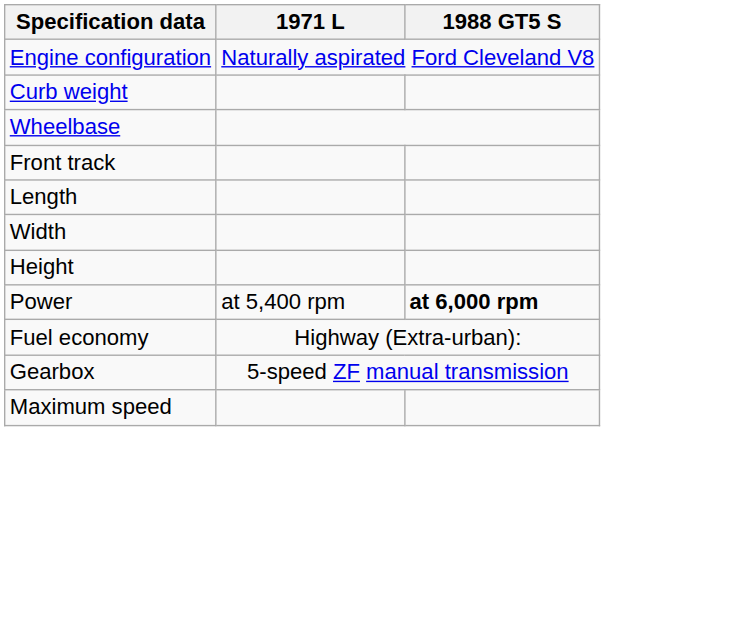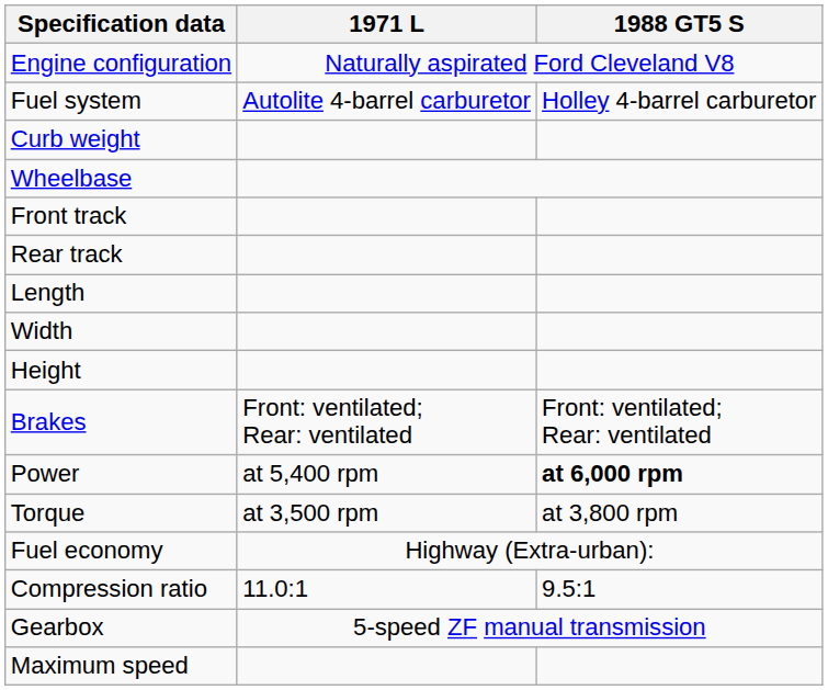+ row: Fuel system | Autolite 4-barrel carburetor | Holley 4-barrel carburetor
+ row: Rear track
+ row: Brakes | Front: ventilated; Rear: ventilated | Front: ventilated; Rear: ventilated
+ row: Torque | at 3,500 rpm | at 3,800 rpm
+ row: Compression ratio | 11.0:1 | 9.5:1
